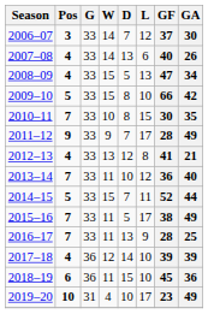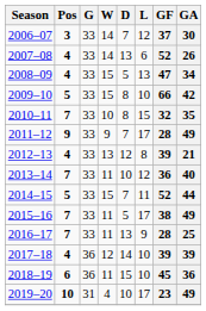2007–08 | GF: 40 -> 52
2010–11 | GF: 30 -> 32
2012–13 | GF: 41 -> 39
